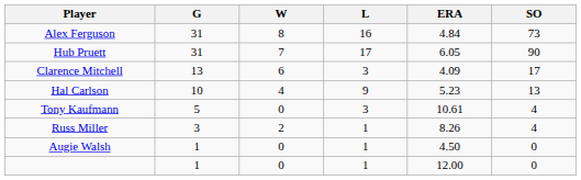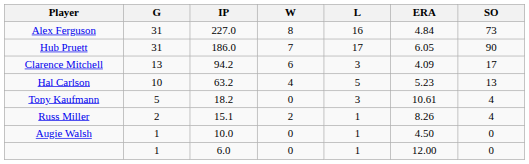+ column: IP | 227.0 | 186.0 | 94.2 | 63.2 | 18.2 | 15.1 | 10.0 | 6.0
Hal Carlson | L: 9 -> 5
Russ Miller | G: 3 -> 2
